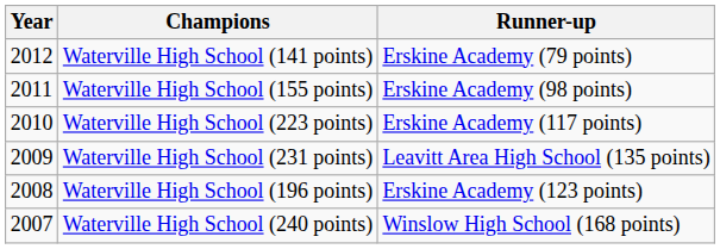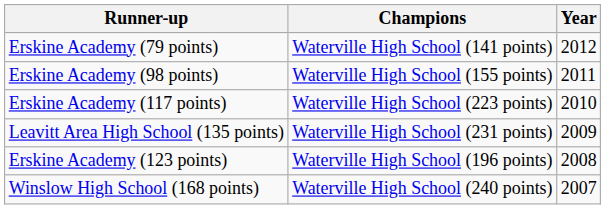columns swapped: Year <-> Runner-up
